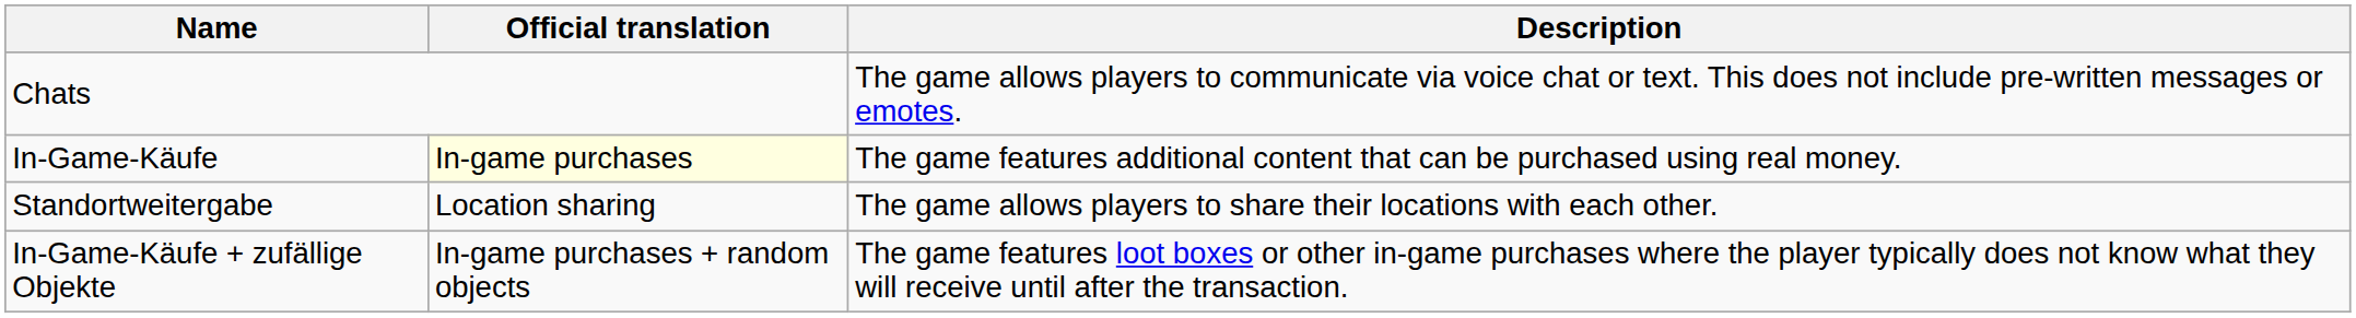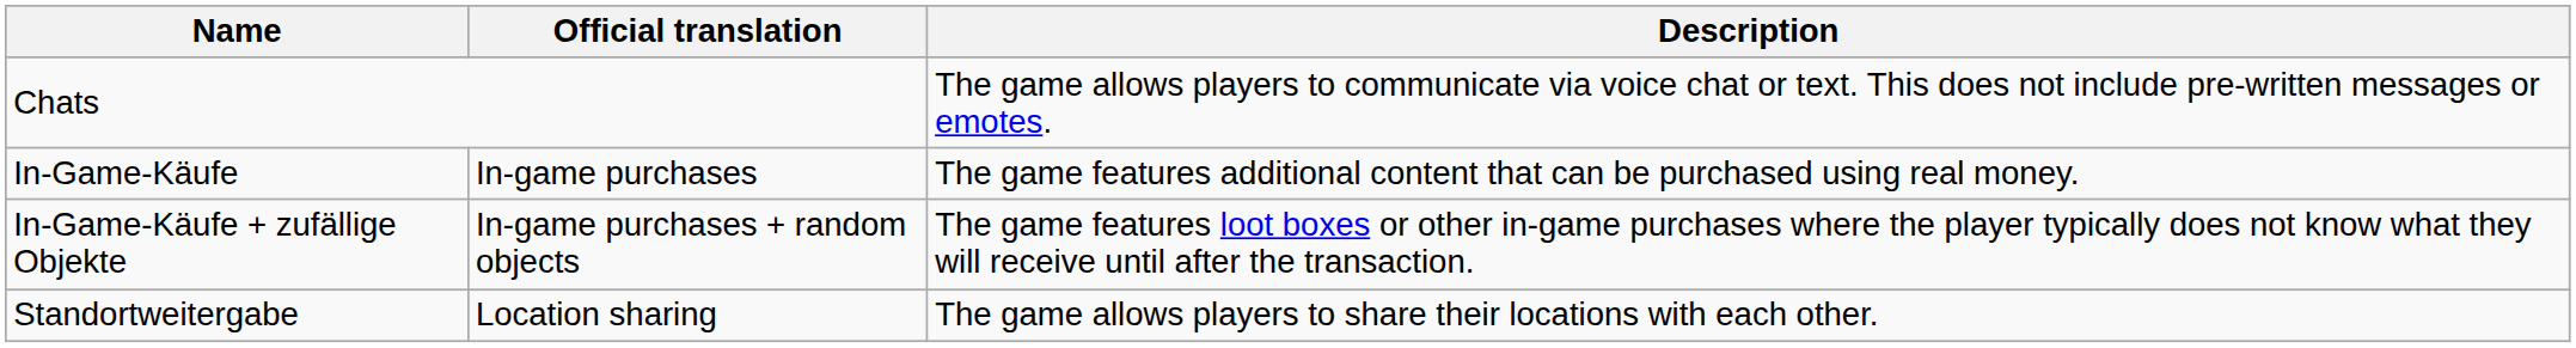In-Game-Käufe | Official translation: lightyellow background -> no background
rows swapped: In-Game-Käufe + zufällige Objekte <-> Standortweitergabe
